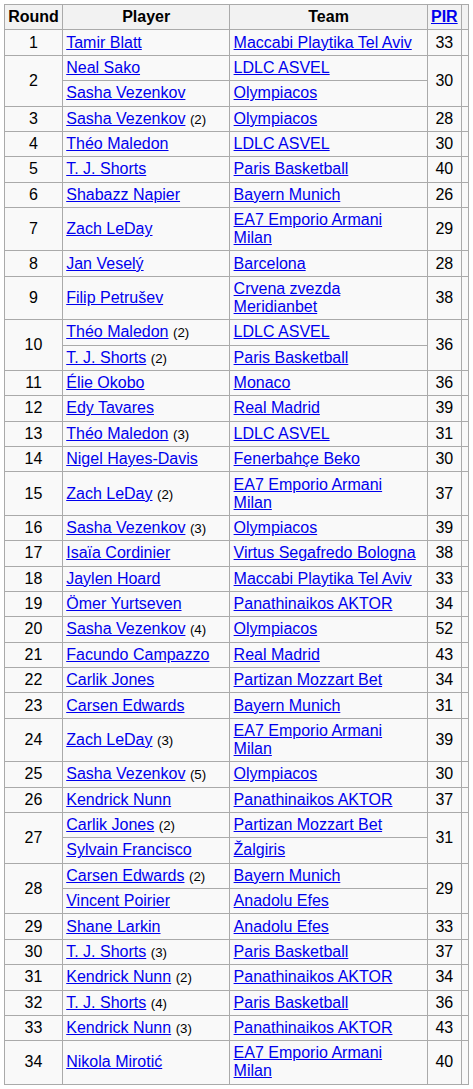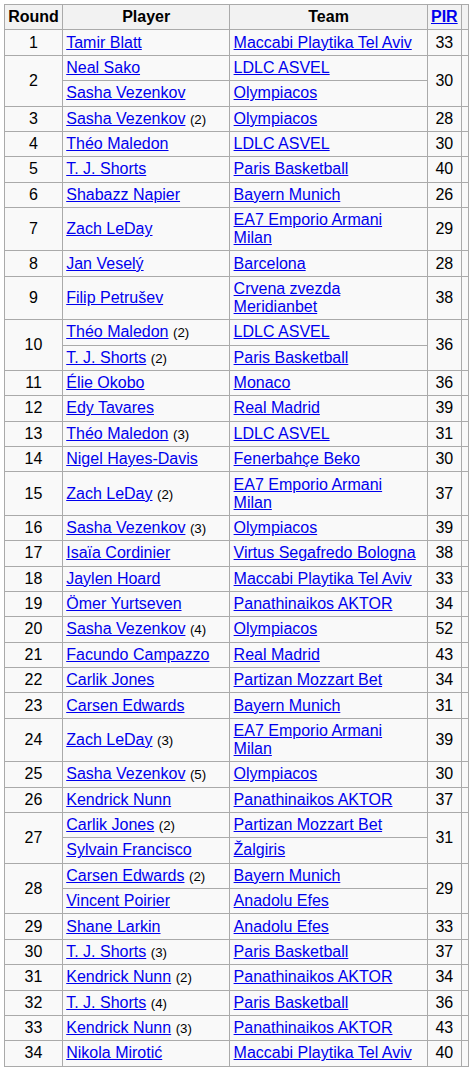Nikola Mirotić | Team: EA7 Emporio Armani Milan -> Maccabi Playtika Tel Aviv
